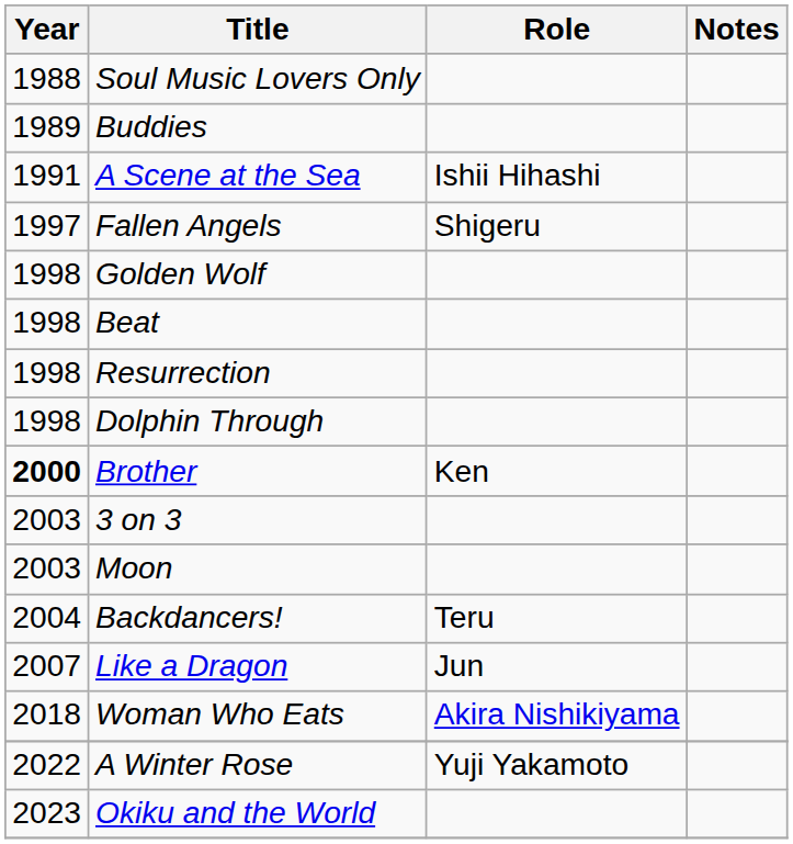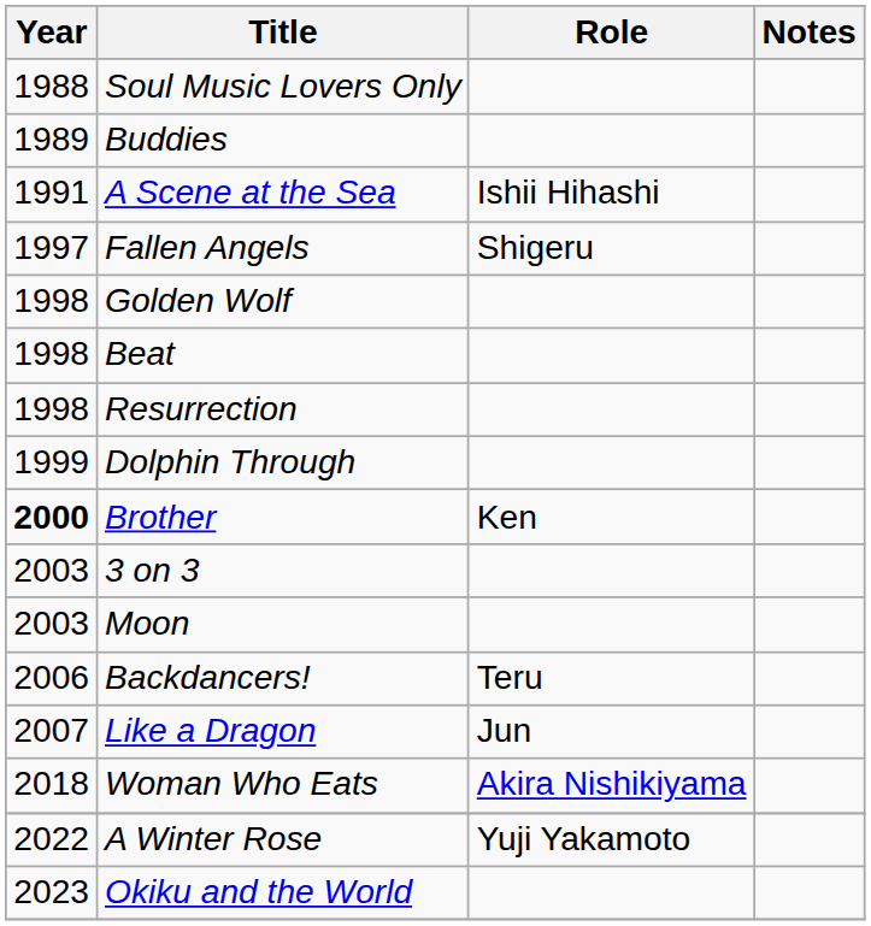Dolphin Through | Year: 1998 -> 1999
Backdancers! | Year: 2004 -> 2006
